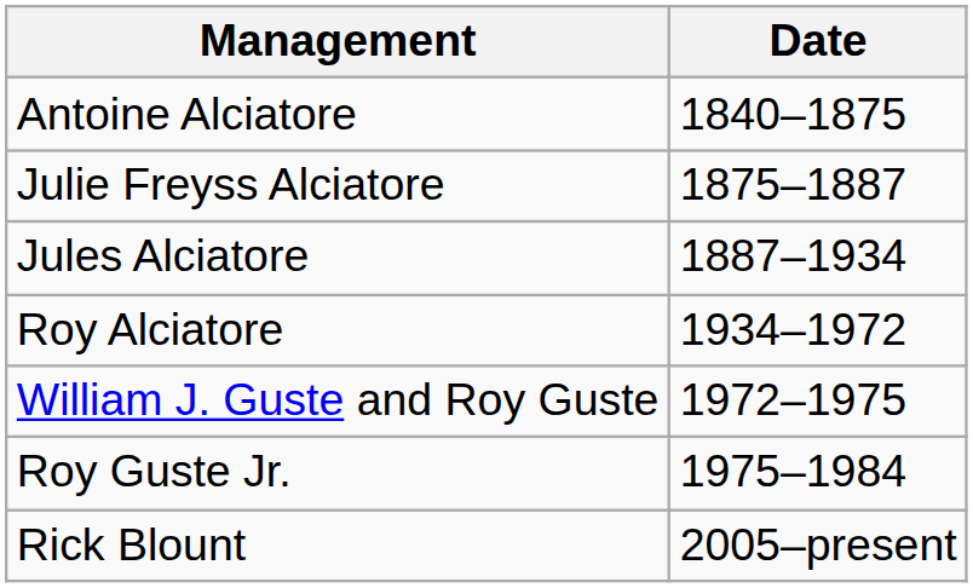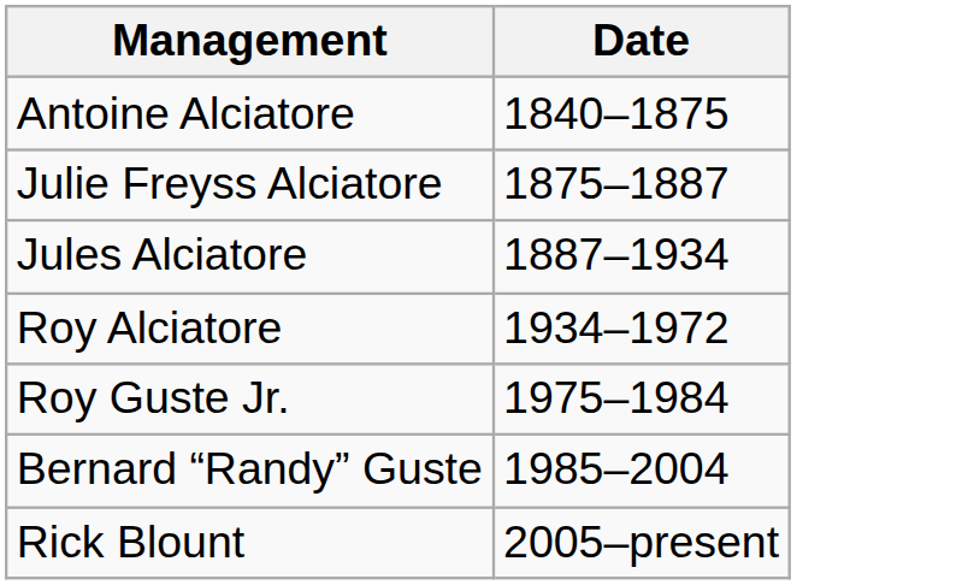- row: William J. Guste and Roy Guste | 1972–1975
+ row: Bernard “Randy” Guste | 1985–2004
